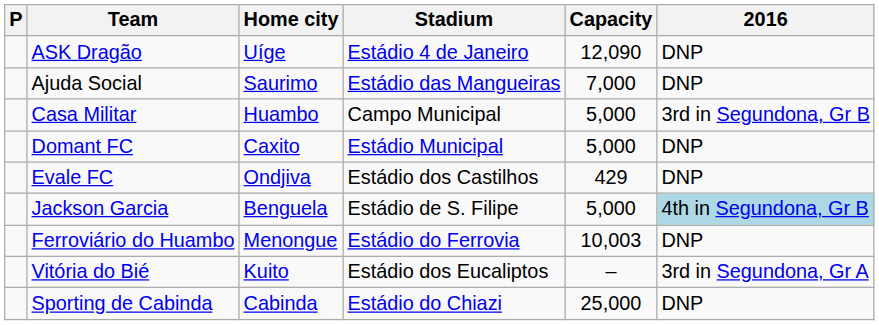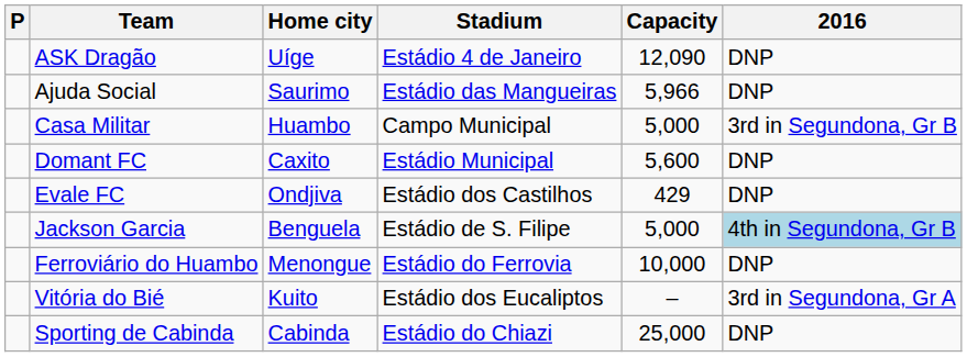Ajuda Social | Capacity: 7,000 -> 5,966
Domant FC | Capacity: 5,000 -> 5,600
Ferroviário do Huambo | Capacity: 10,003 -> 10,000
